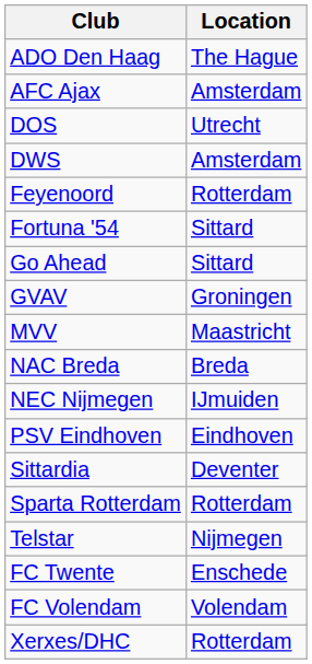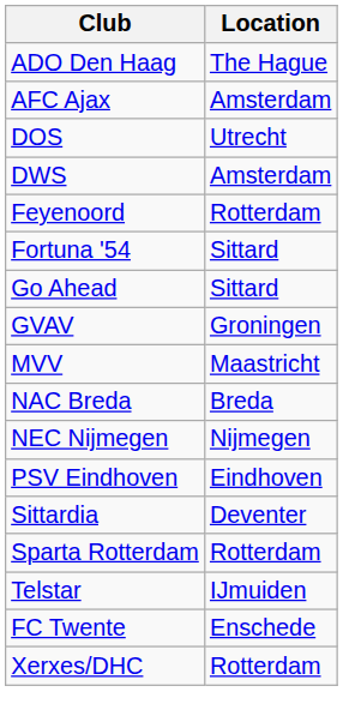NEC Nijmegen | Location: IJmuiden -> Nijmegen
Telstar | Location: Nijmegen -> IJmuiden
- row: FC Volendam | Volendam
